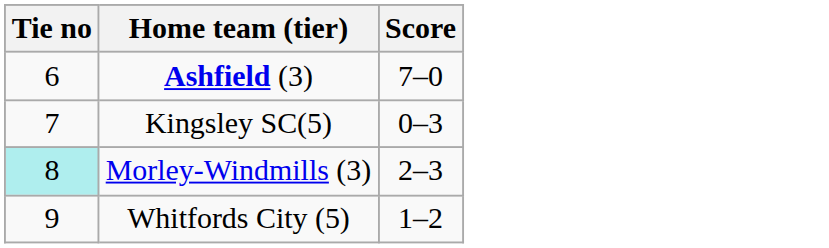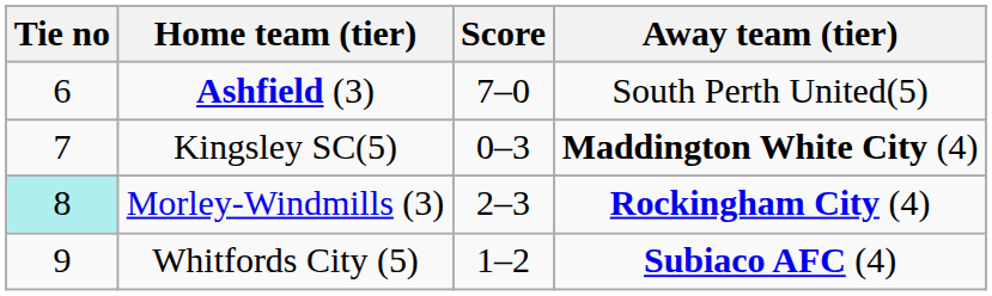+ column: Away team (tier) | South Perth United(5) | Maddington White City (4) | Rockingham City (4) | Subiaco AFC (4)
